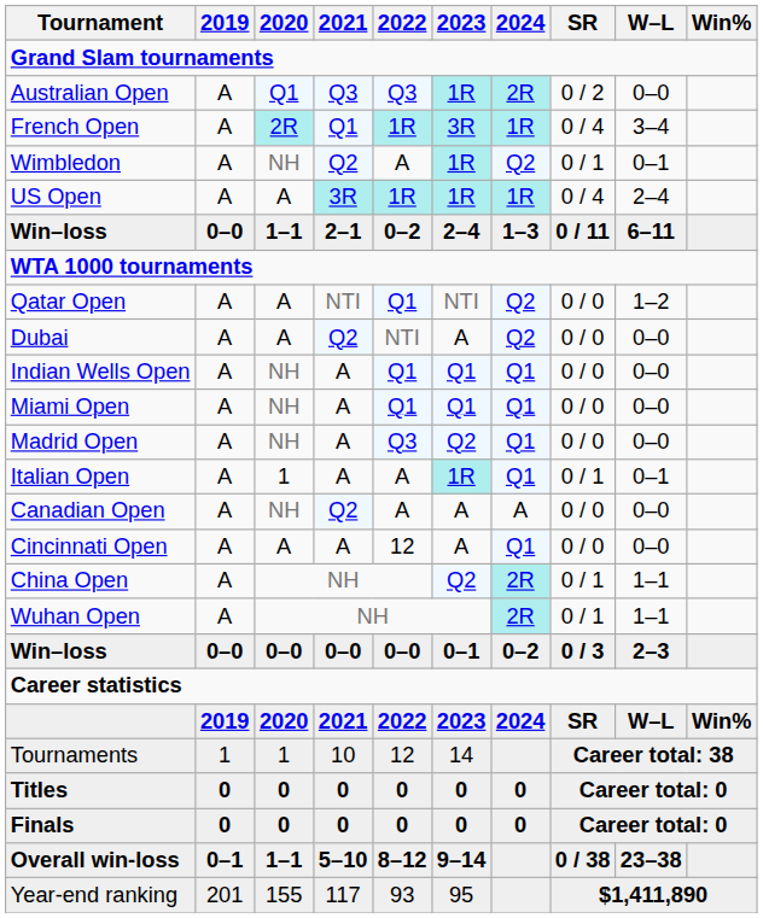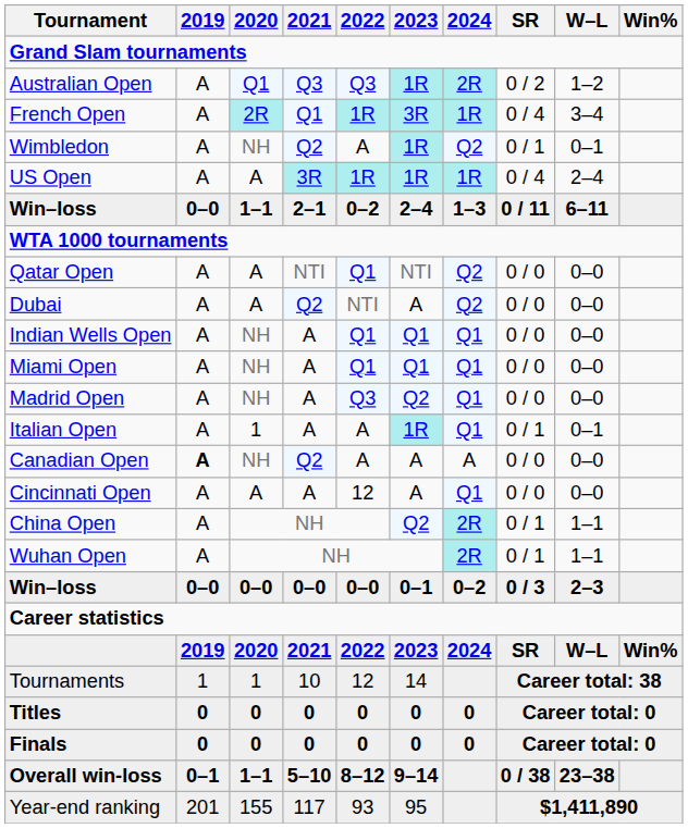Australian Open | W–L: 0–0 -> 1–2
Qatar Open | W–L: 1–2 -> 0–0
Canadian Open | 2019: normal -> bold
